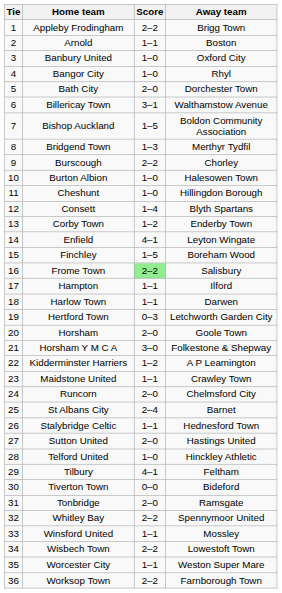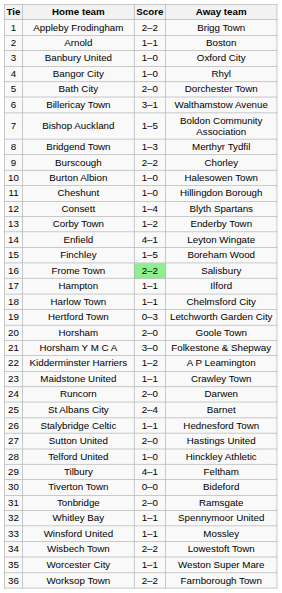Harlow Town | Away team: Darwen -> Chelmsford City
Runcorn | Away team: Chelmsford City -> Darwen
Whitley Bay | Score: 2–2 -> 1–1
